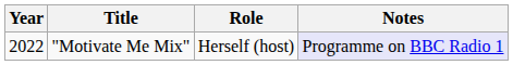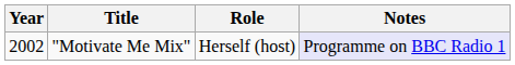"Motivate Me Mix" | Year: 2022 -> 2002
